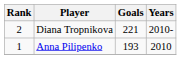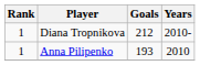Diana Tropnikova | Rank: 2 -> 1
Diana Tropnikova | Goals: 221 -> 212
